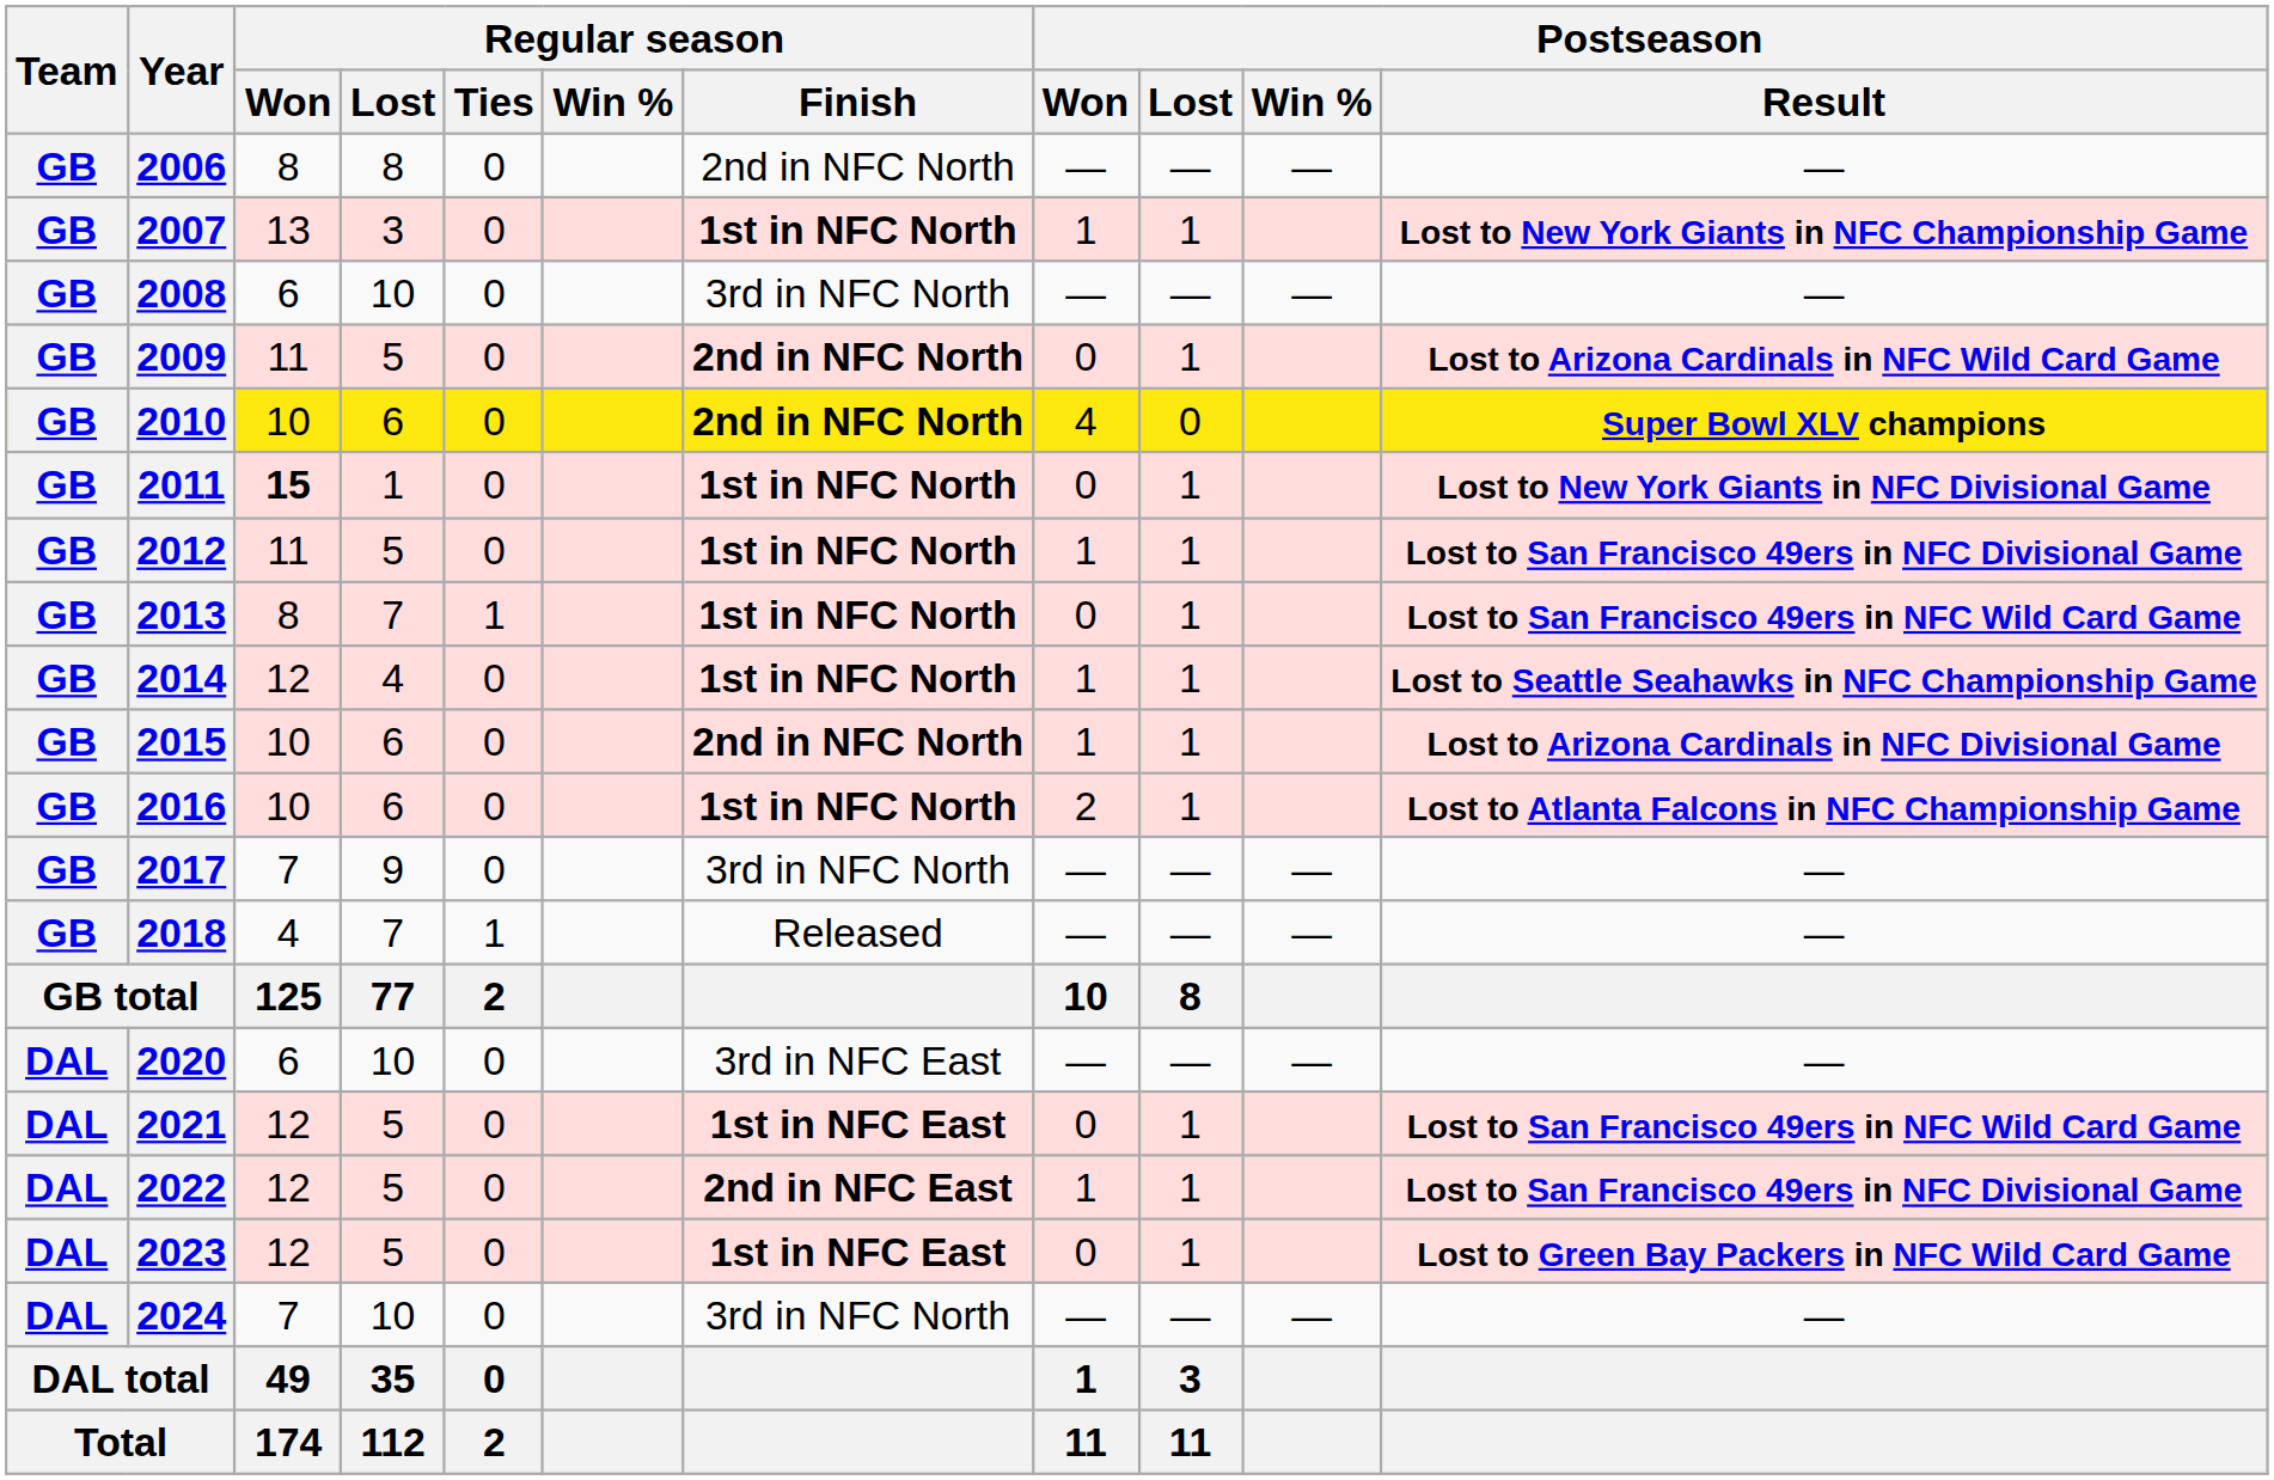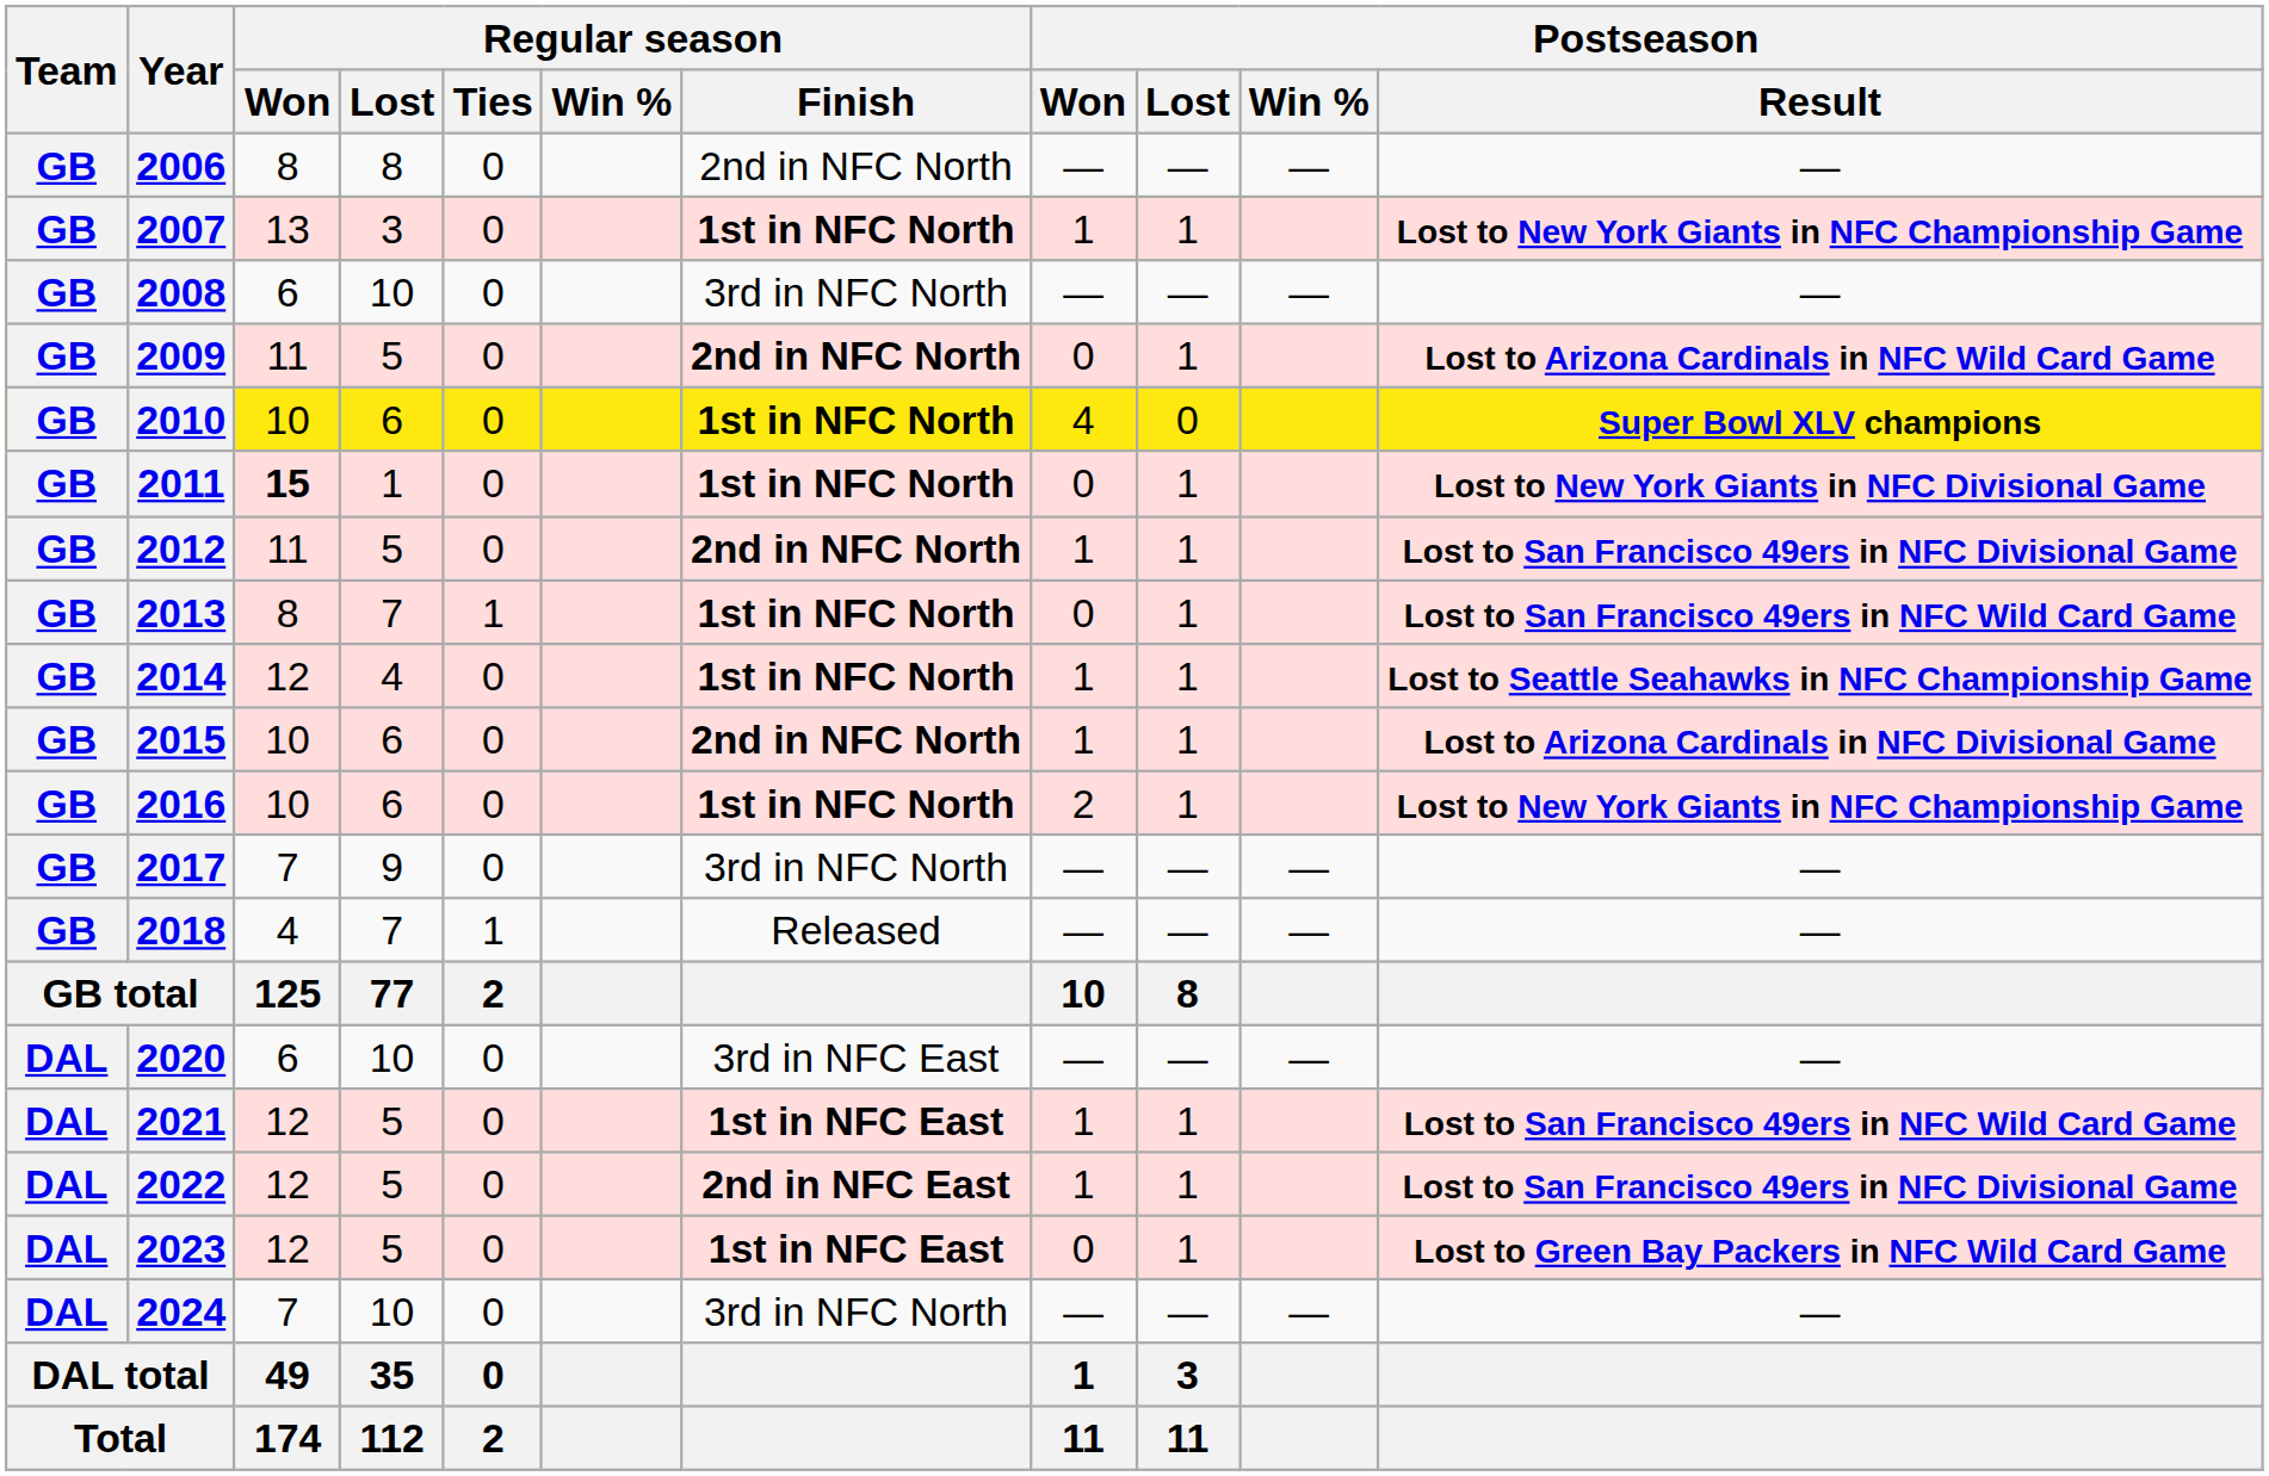2010 | Regular season / Finish: 2nd in NFC North -> 1st in NFC North
2012 | Regular season / Finish: 1st in NFC North -> 2nd in NFC North
2016 | Postseason / Result: Lost to Atlanta Falcons in NFC Championship Game -> Lost to New York Giants in NFC Championship Game
2021 | Postseason / Won: 0 -> 1
